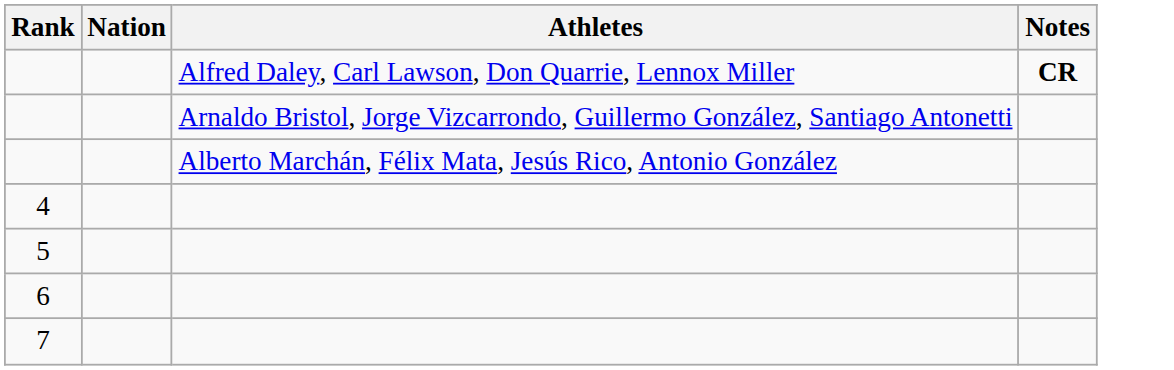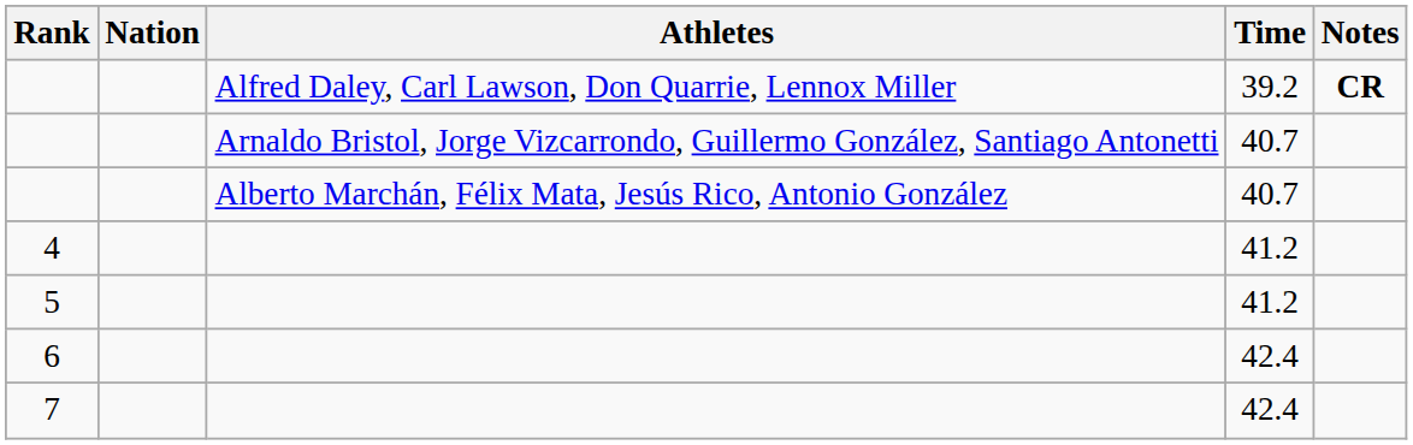+ column: Time | 39.2 | 40.7 | 40.7 | 41.2 | 41.2 | 42.4 | 42.4
